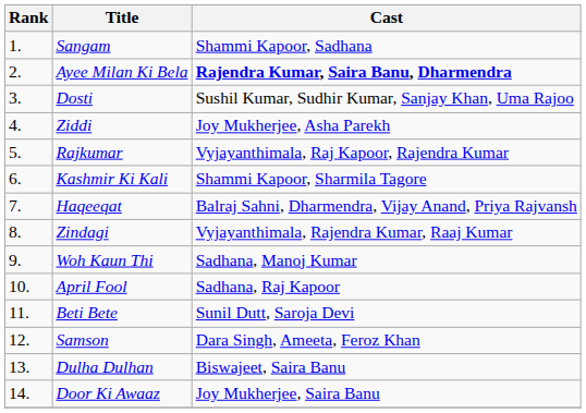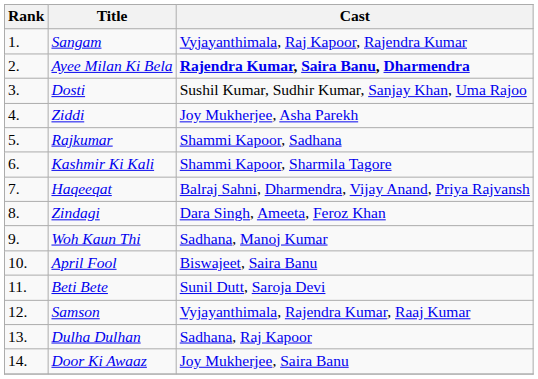Sangam | Cast: Shammi Kapoor, Sadhana -> Vyjayanthimala, Raj Kapoor, Rajendra Kumar
Rajkumar | Cast: Vyjayanthimala, Raj Kapoor, Rajendra Kumar -> Shammi Kapoor, Sadhana
Zindagi | Cast: Vyjayanthimala, Rajendra Kumar, Raaj Kumar -> Dara Singh, Ameeta, Feroz Khan
April Fool | Cast: Sadhana, Raj Kapoor -> Biswajeet, Saira Banu
Samson | Cast: Dara Singh, Ameeta, Feroz Khan -> Vyjayanthimala, Rajendra Kumar, Raaj Kumar
Dulha Dulhan | Cast: Biswajeet, Saira Banu -> Sadhana, Raj Kapoor
